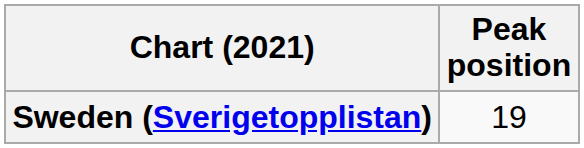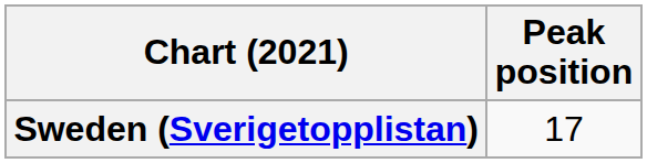Sweden (Sverigetopplistan) | Peak position: 19 -> 17
